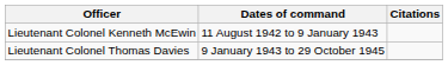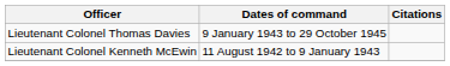rows swapped: Lieutenant Colonel Kenneth McEwin <-> Lieutenant Colonel Thomas Davies
